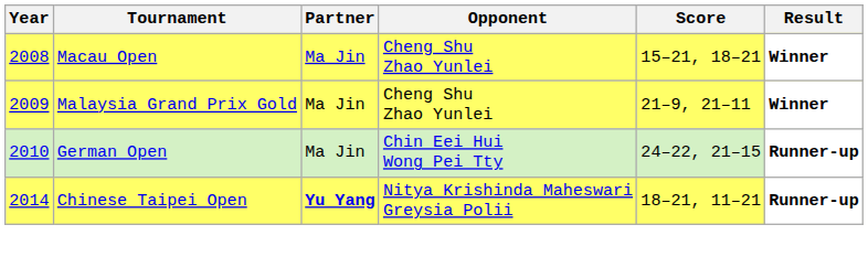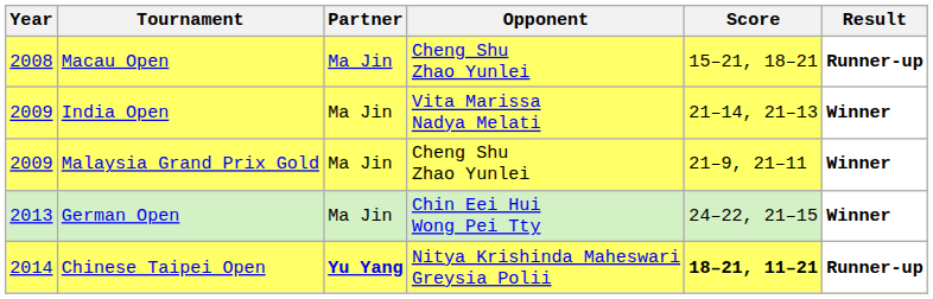Macau Open | Result: Winner -> Runner-up
+ row: 2009 | India Open | Ma Jin | Vita Marissa Nadya Melati | 21–14, 21–13 | Winner
German Open | Year: 2010 -> 2013
German Open | Result: Runner-up -> Winner
Chinese Taipei Open | Score: normal -> bold
